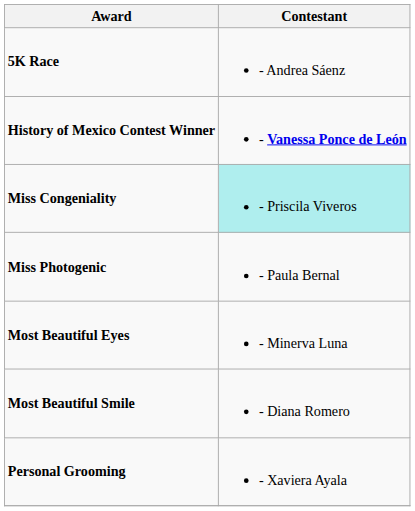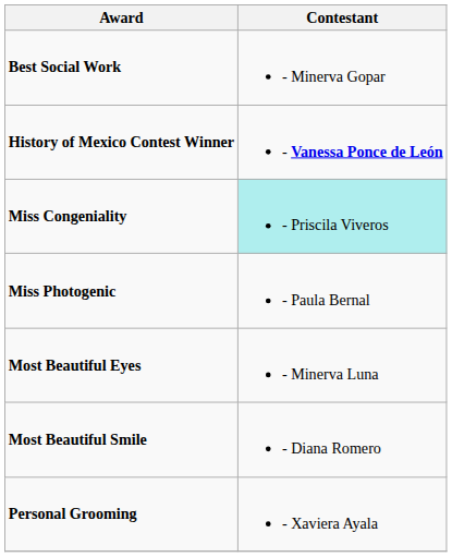- row: 5K Race | - Andrea Sáenz
+ row: Best Social Work | - Minerva Gopar
